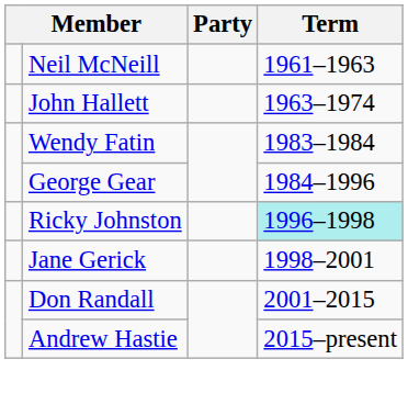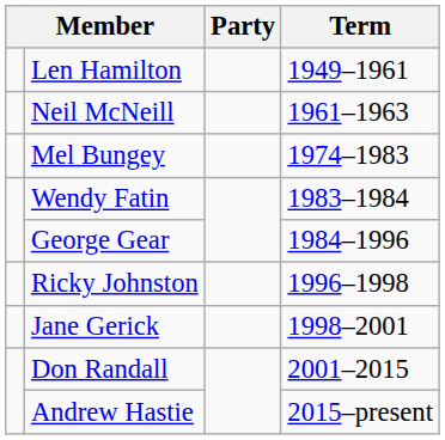+ row: Len Hamilton | 1949–1961
- row: John Hallett | 1963–1974
+ row: Mel Bungey | 1974–1983
Ricky Johnston | Term: paleturquoise background -> no background
